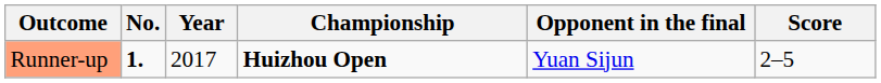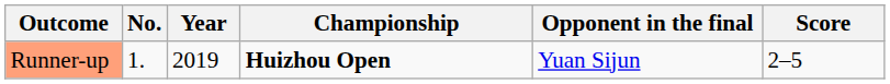Runner-up | No.: bold -> normal
Runner-up | Year: 2017 -> 2019
